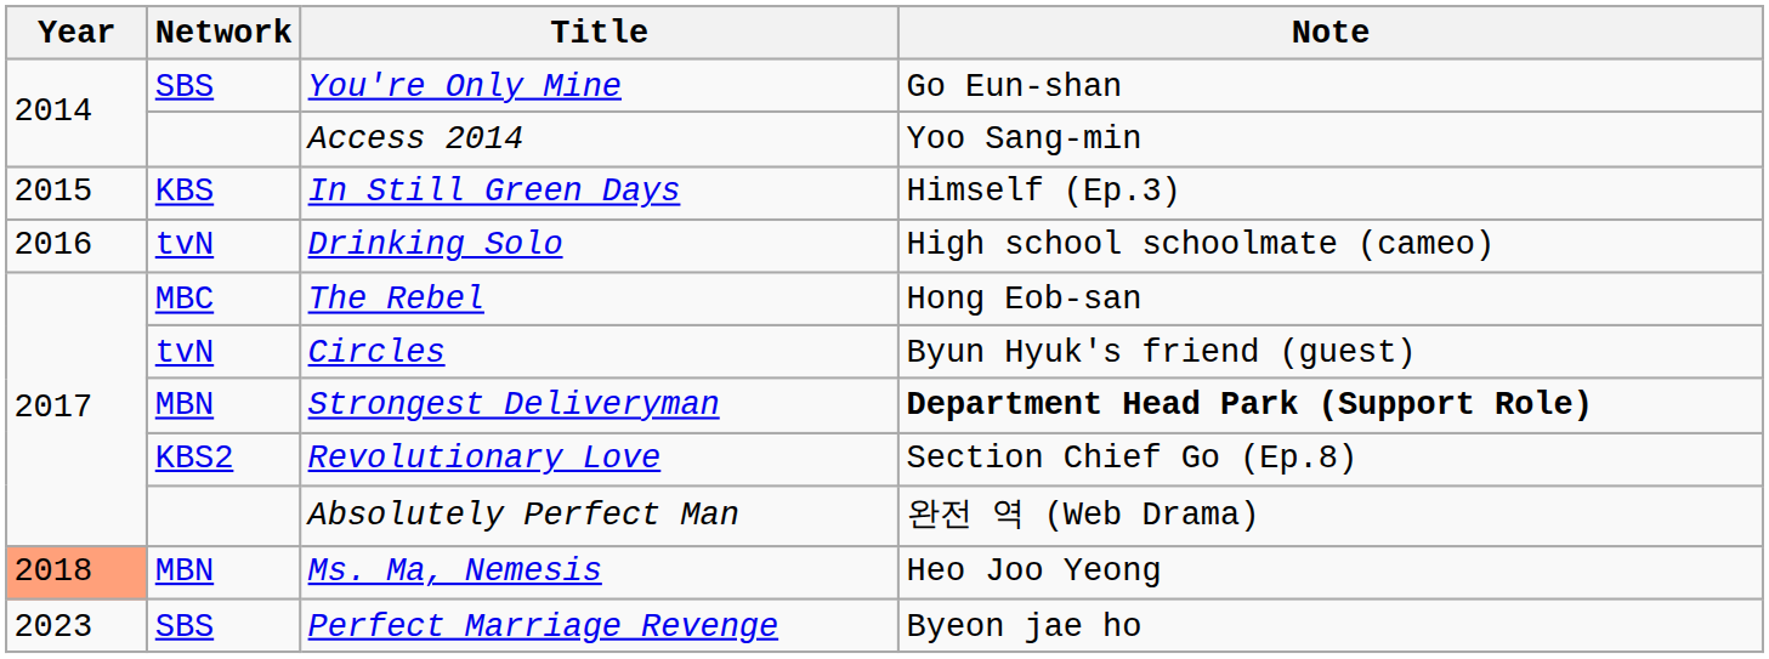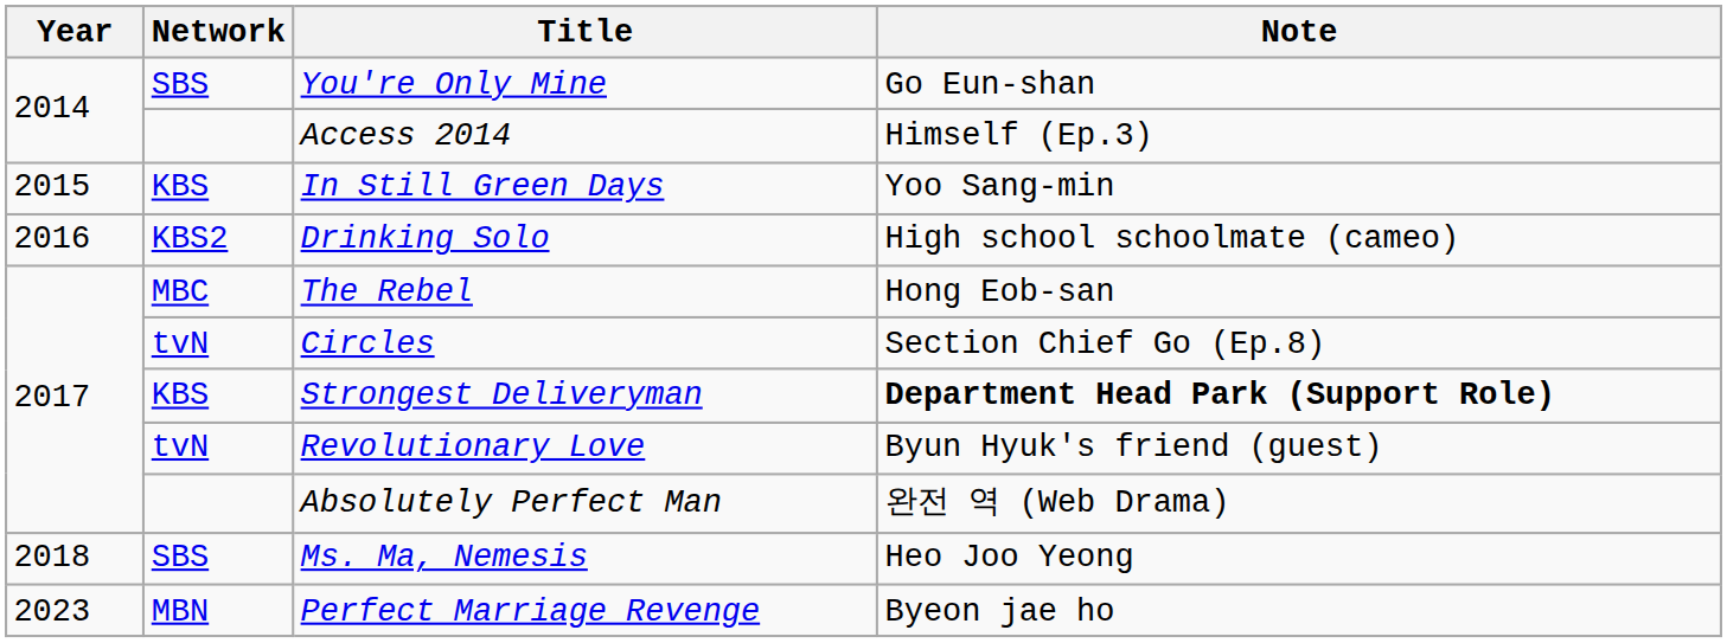Access 2014 | Note: Yoo Sang-min -> Himself (Ep.3)
In Still Green Days | Note: Himself (Ep.3) -> Yoo Sang-min
Drinking Solo | Network: tvN -> KBS2
Circles | Note: Byun Hyuk's friend (guest) -> Section Chief Go (Ep.8)
Strongest Deliveryman | Network: MBN -> KBS
Revolutionary Love | Network: KBS2 -> tvN
Revolutionary Love | Note: Section Chief Go (Ep.8) -> Byun Hyuk's friend (guest)
Ms. Ma, Nemesis | Year: lightsalmon background -> no background
Ms. Ma, Nemesis | Network: MBN -> SBS
Perfect Marriage Revenge | Network: SBS -> MBN
